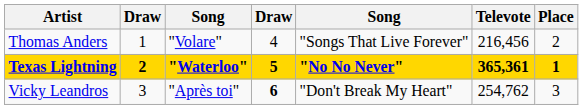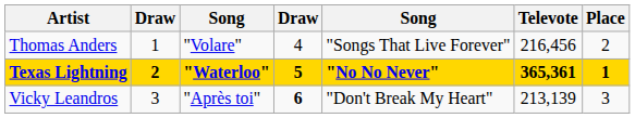Vicky Leandros | Televote: 254,762 -> 213,139
